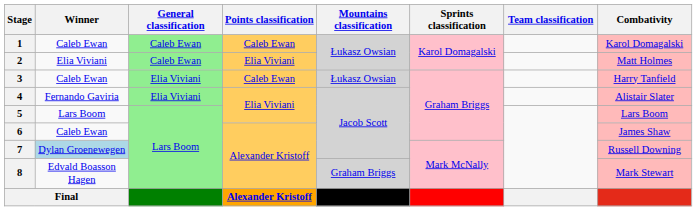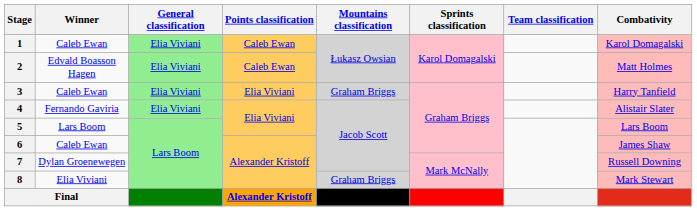1 | General classification: Caleb Ewan -> Elia Viviani
2 | Winner: Elia Viviani -> Edvald Boasson Hagen
2 | General classification: Caleb Ewan -> Elia Viviani
2 | Points classification: Elia Viviani -> Caleb Ewan
3 | Points classification: Caleb Ewan -> Elia Viviani
3 | Mountains classification: Łukasz Owsian -> Graham Briggs
7 | Winner: lightblue background -> no background
8 | Winner: Edvald Boasson Hagen -> Elia Viviani
